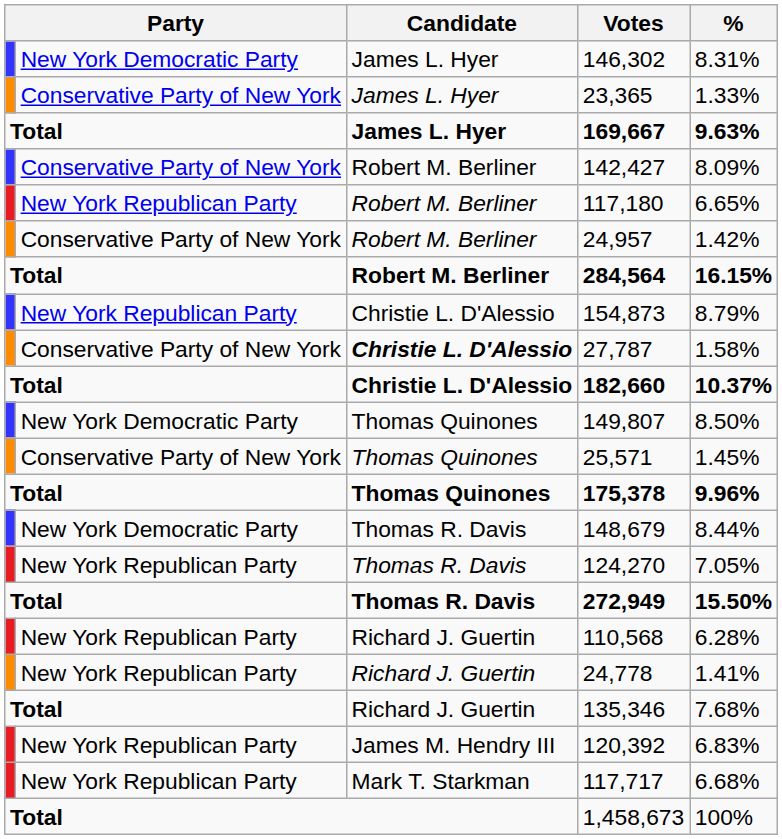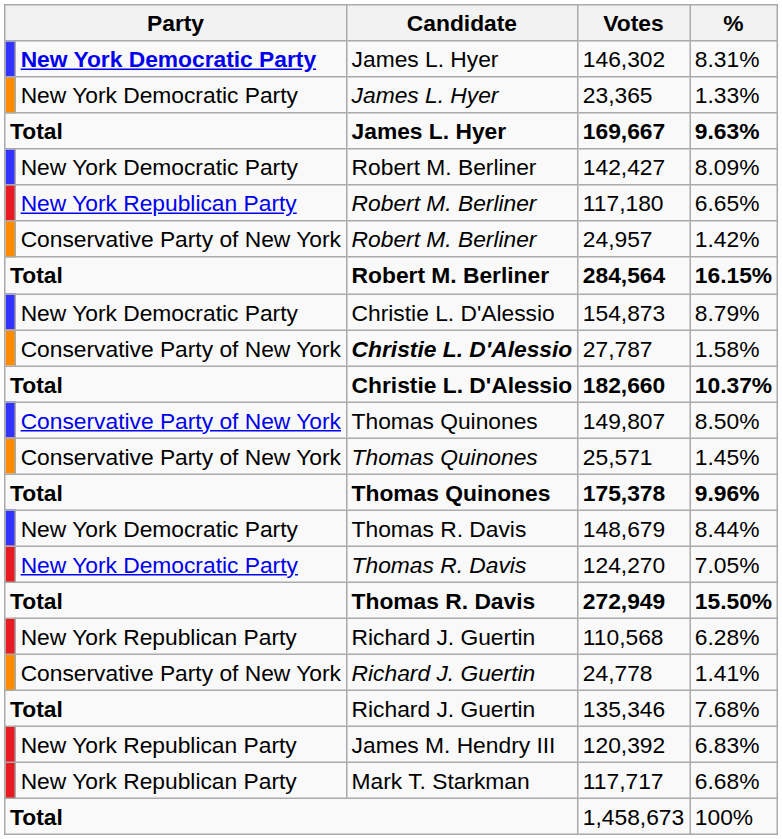146,302 | column 2: normal -> bold
23,365 | column 2: Conservative Party of New York -> New York Democratic Party
142,427 | column 2: Conservative Party of New York -> New York Democratic Party
154,873 | column 2: New York Republican Party -> New York Democratic Party
149,807 | column 2: New York Democratic Party -> Conservative Party of New York
124,270 | column 2: New York Republican Party -> New York Democratic Party
24,778 | column 2: New York Republican Party -> Conservative Party of New York
